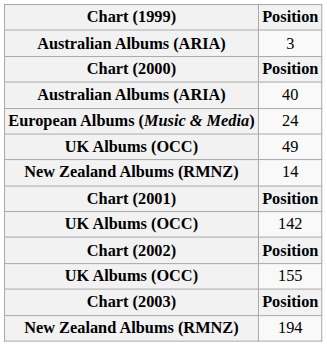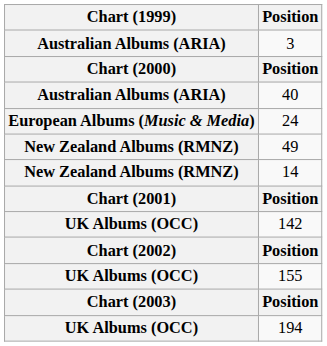49 | Chart (1999): UK Albums (OCC) -> New Zealand Albums (RMNZ)
194 | Chart (1999): New Zealand Albums (RMNZ) -> UK Albums (OCC)
